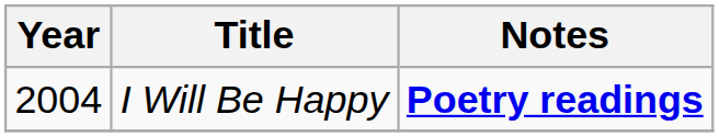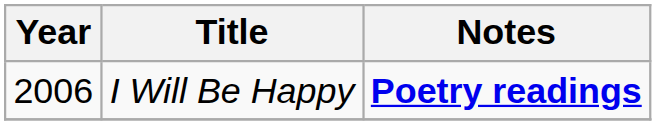I Will Be Happy | Year: 2004 -> 2006
